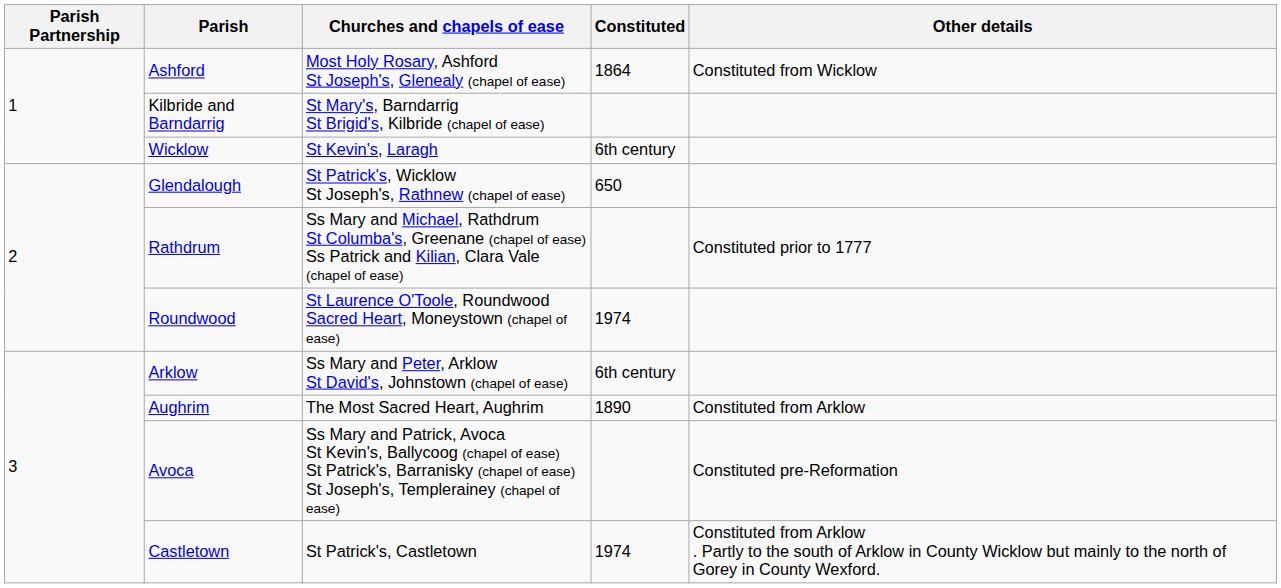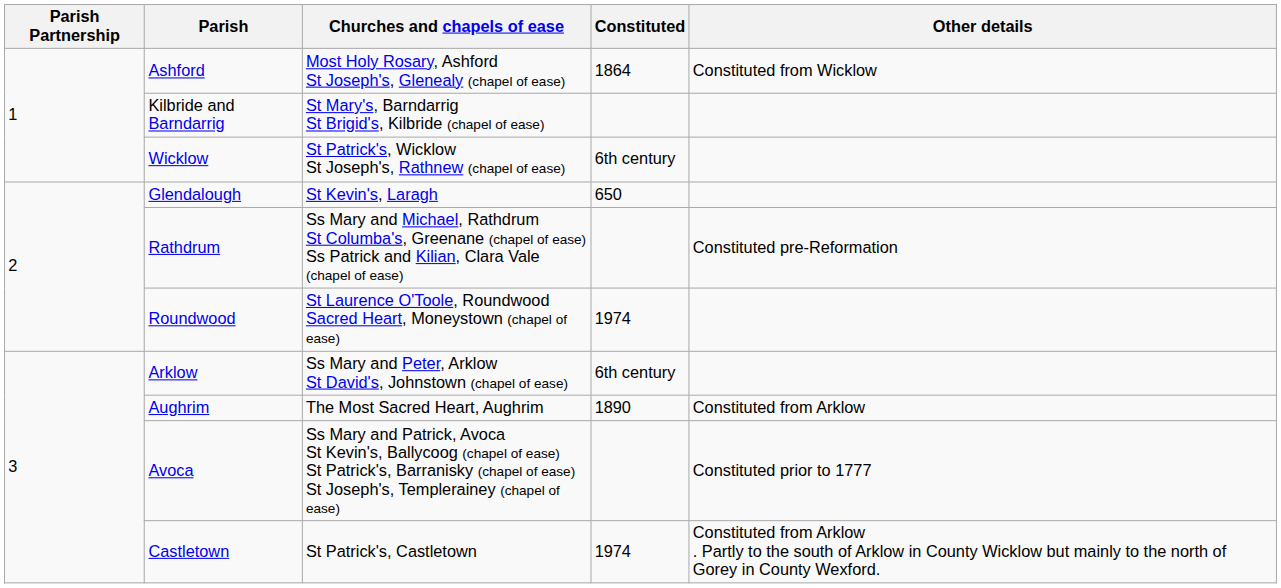Wicklow | Churches and chapels of ease: St Kevin's, Laragh -> St Patrick's, Wicklow St Joseph's, Rathnew (chapel of ease)
Glendalough | Churches and chapels of ease: St Patrick's, Wicklow St Joseph's, Rathnew (chapel of ease) -> St Kevin's, Laragh
Rathdrum | Other details: Constituted prior to 1777 -> Constituted pre-Reformation
Avoca | Other details: Constituted pre-Reformation -> Constituted prior to 1777
